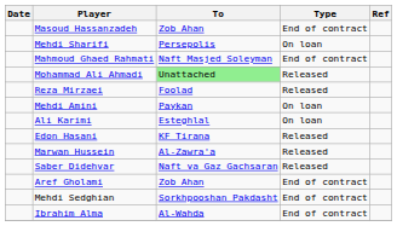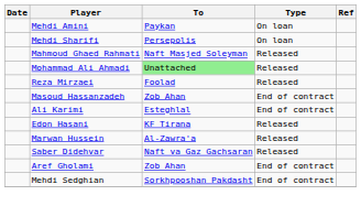rows swapped: Masoud Hassanzadeh <-> Mehdi Amini
Mahmoud Ghaed Rahmati | Type: End of contract -> Released
Ali Karimi | Type: On loan -> End of contract
- row: Ibrahim Alma | Al-Wahda | End of contract
